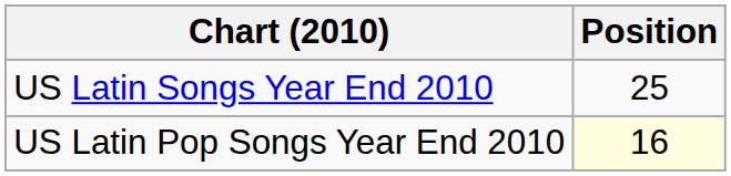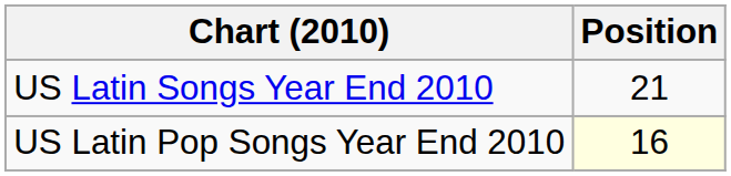US Latin Songs Year End 2010 | Position: 25 -> 21
